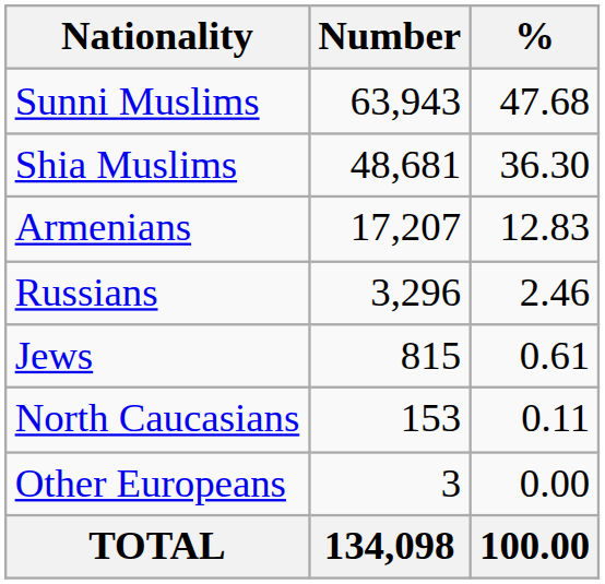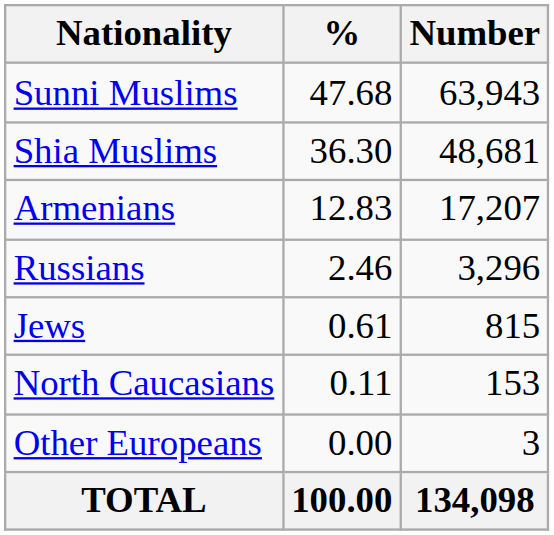columns swapped: Number <-> %
